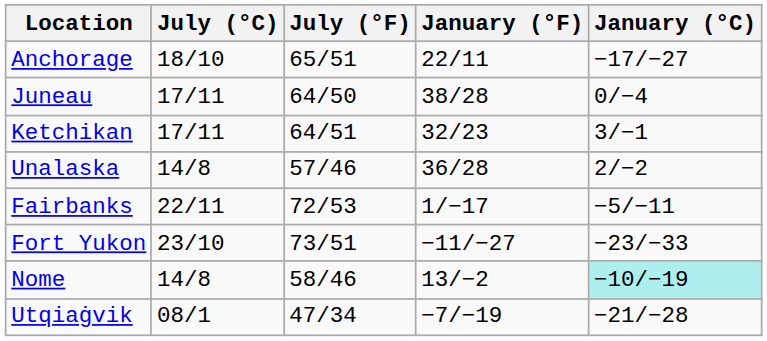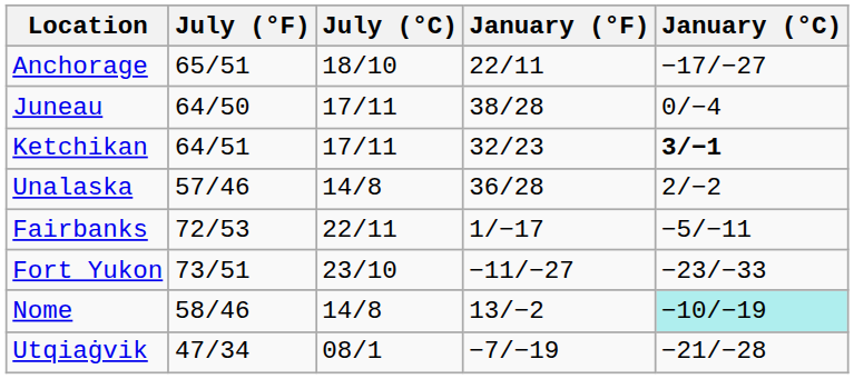columns swapped: July (°F) <-> July (°C)
Ketchikan | January (°C): normal -> bold
